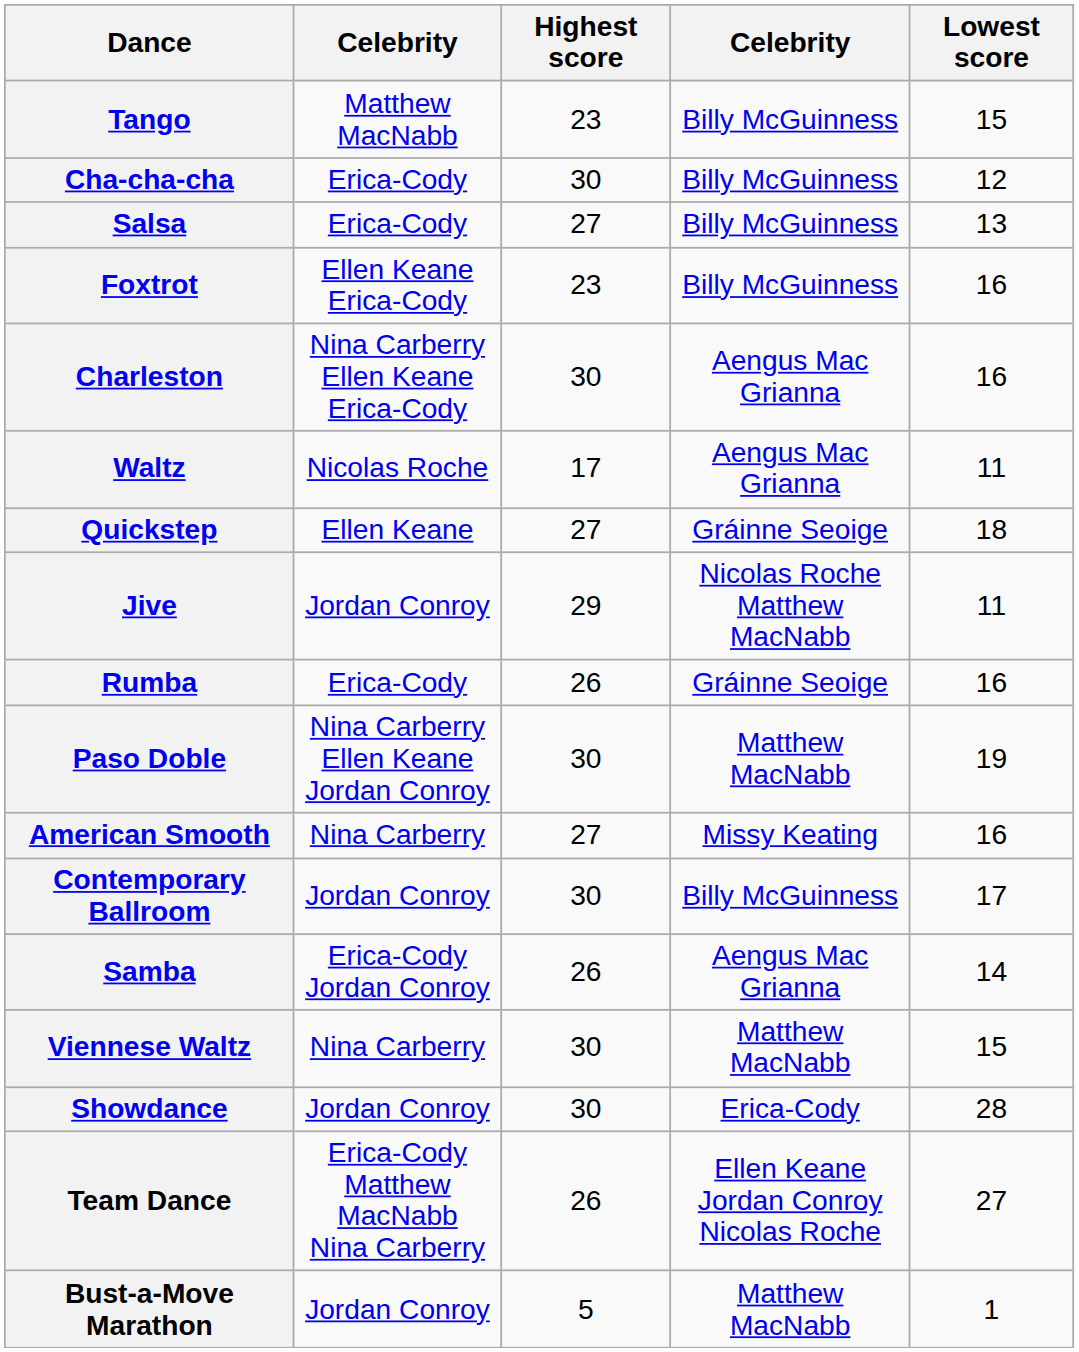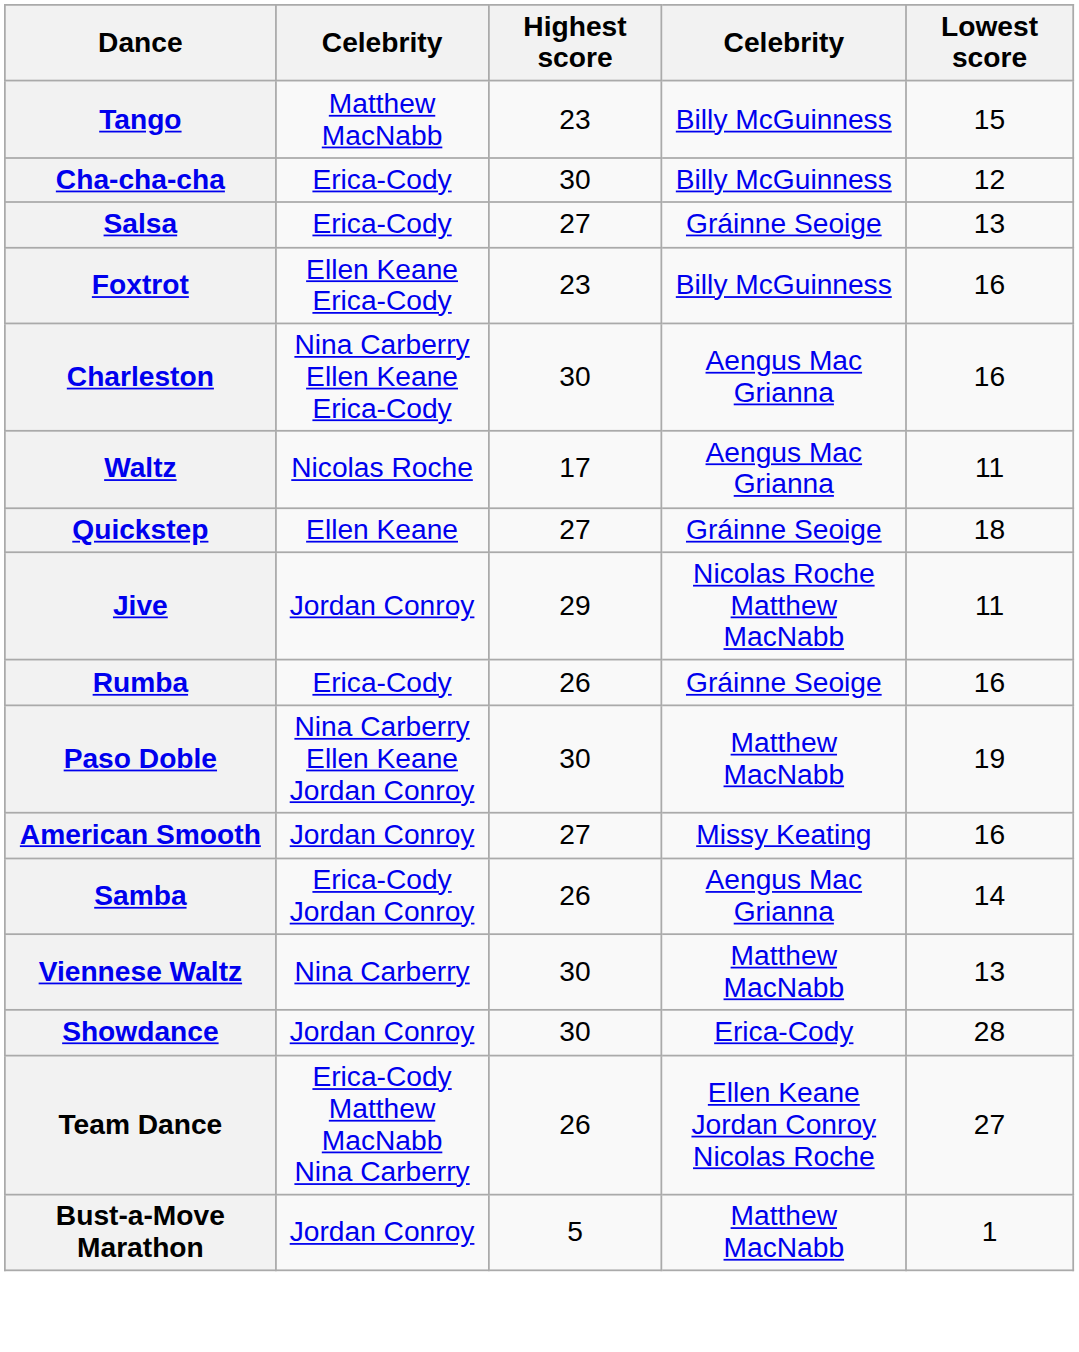Salsa | column 4: Billy McGuinness -> Gráinne Seoige
American Smooth | column 2: Nina Carberry -> Jordan Conroy
- row: Contemporary Ballroom | Jordan Conroy | 30 | Billy McGuinness | 17
Viennese Waltz | Lowest score: 15 -> 13
